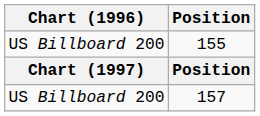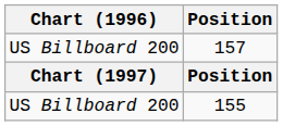rows swapped: 155 <-> 157
